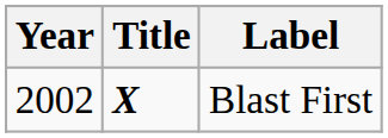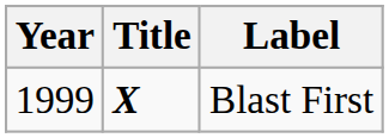Blast First | Year: 2002 -> 1999
